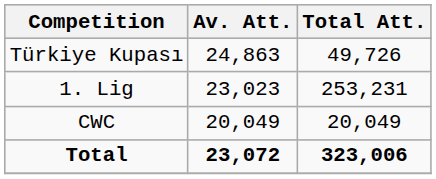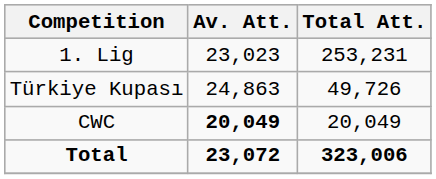rows swapped: 1. Lig <-> Türkiye Kupası
CWC | Av. Att.: normal -> bold
